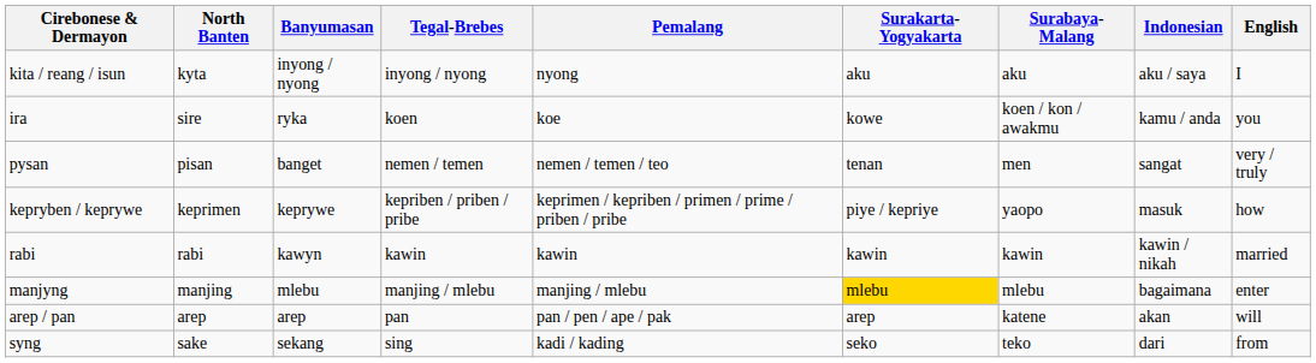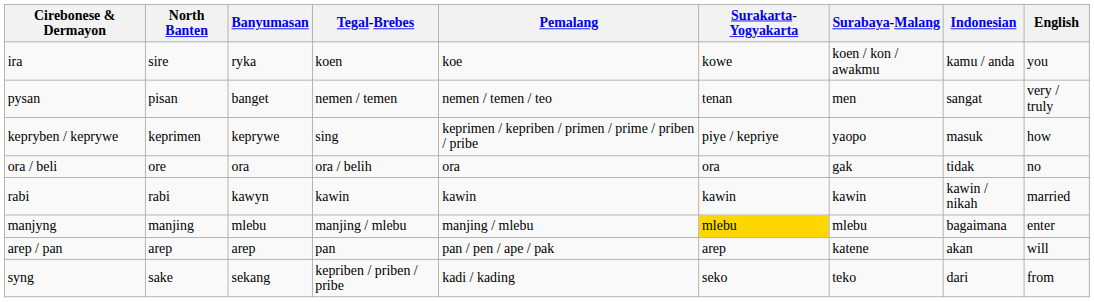- row: kita / reang / isun | kyta | inyong / nyong | inyong / nyong | nyong | aku | aku | aku / saya | I
kepryben / keprywe | Tegal-Brebes: kepriben / priben / pribe -> sing
+ row: ora / beli | ore | ora | ora / belih | ora | ora | gak | tidak | no
syng | Tegal-Brebes: sing -> kepriben / priben / pribe
